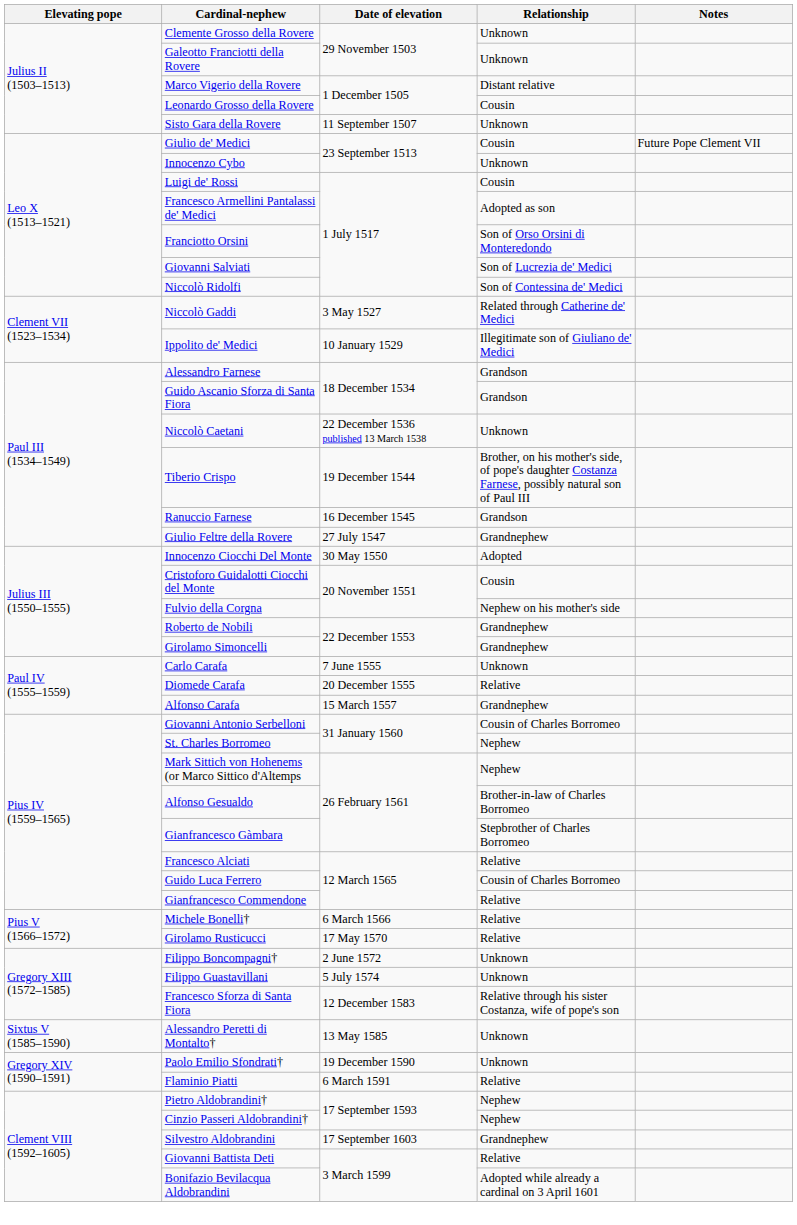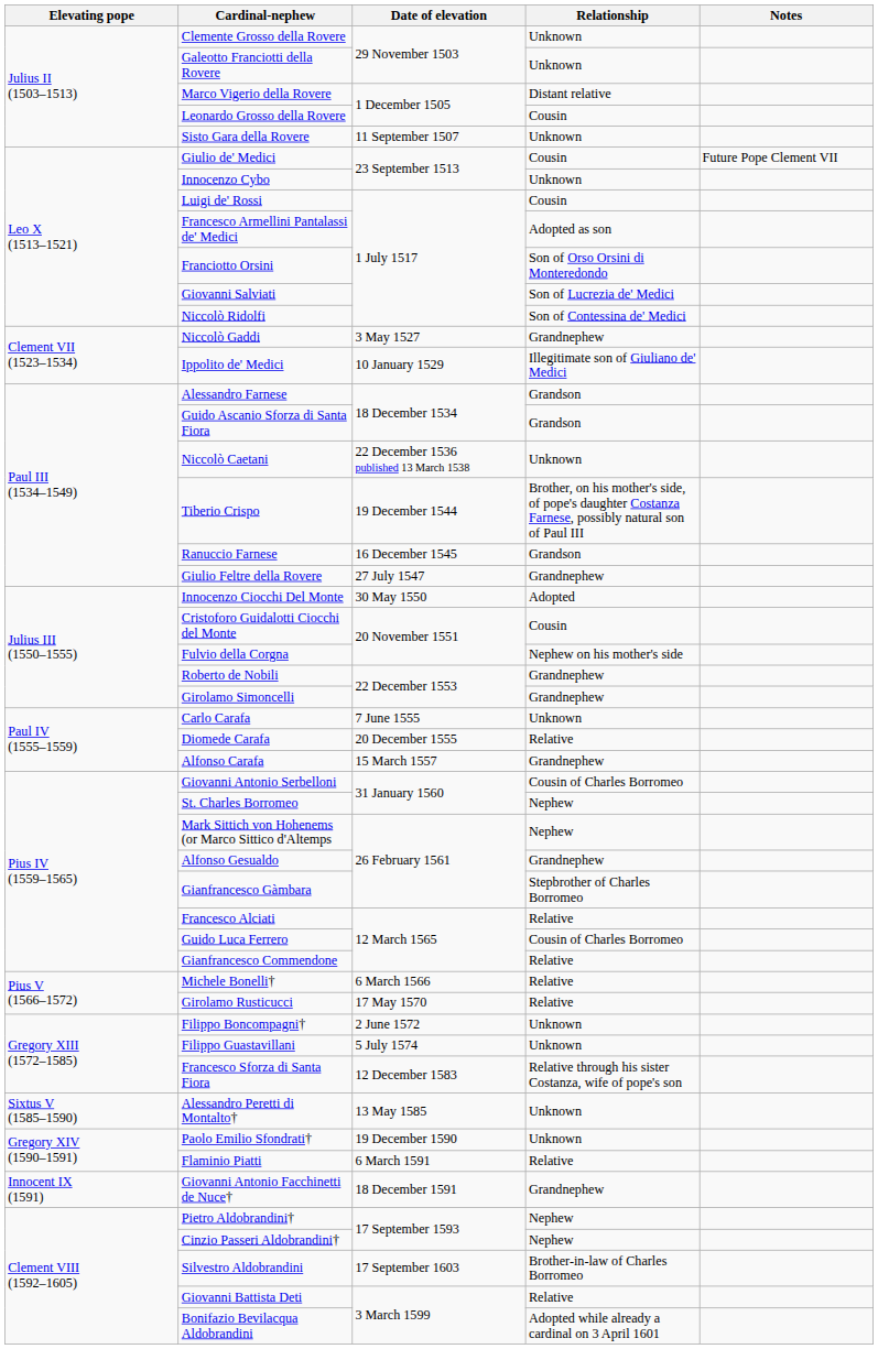Niccolò Gaddi | Relationship: Related through Catherine de' Medici -> Grandnephew
Alfonso Gesualdo | Relationship: Brother-in-law of Charles Borromeo -> Grandnephew
+ row: Innocent IX (1591) | Giovanni Antonio Facchinetti de Nuce† | 18 December 1591 | Grandnephew
Silvestro Aldobrandini | Relationship: Grandnephew -> Brother-in-law of Charles Borromeo
